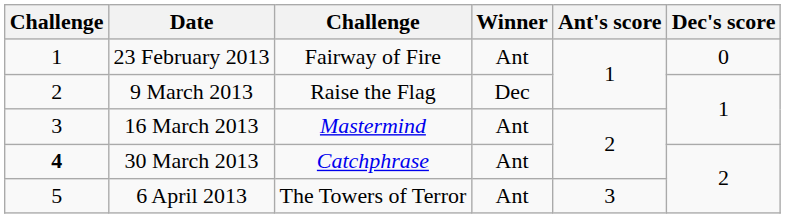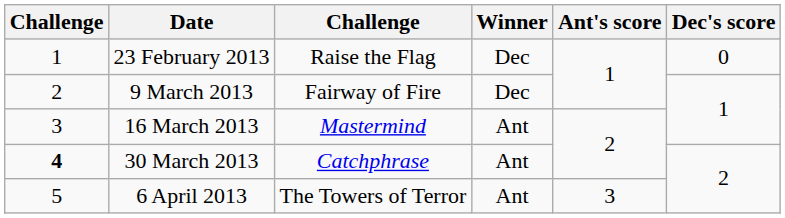23 February 2013 | column 3: Fairway of Fire -> Raise the Flag
23 February 2013 | Winner: Ant -> Dec
9 March 2013 | column 3: Raise the Flag -> Fairway of Fire
